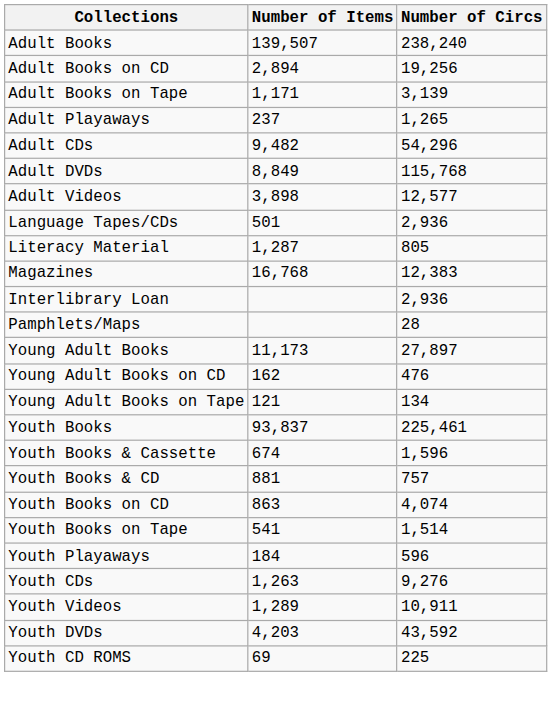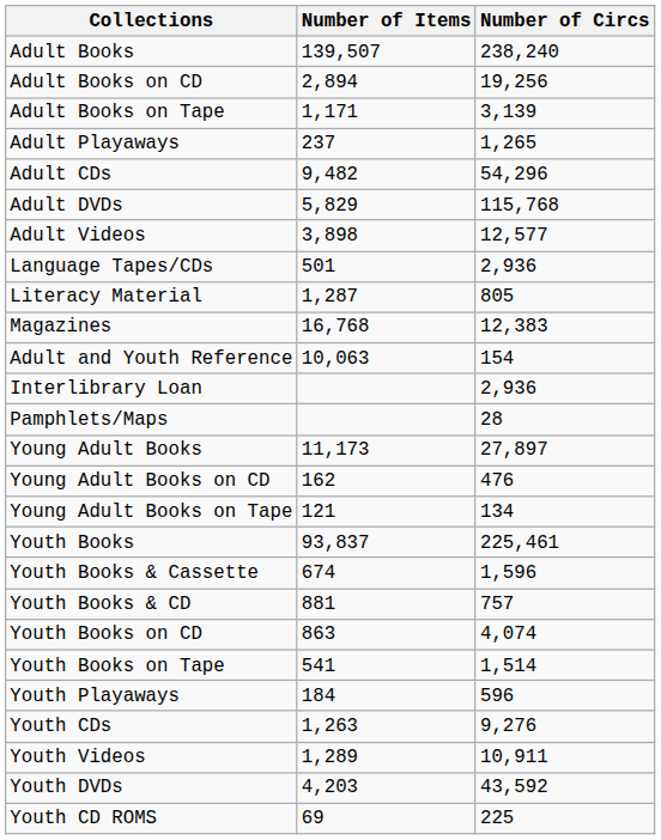Adult DVDs | Number of Items: 8,849 -> 5,829
+ row: Adult and Youth Reference | 10,063 | 154
